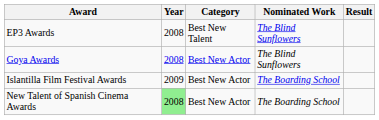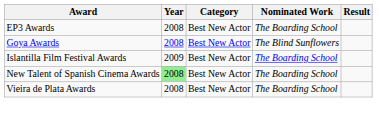EP3 Awards | Category: Best New Talent -> Best New Actor
EP3 Awards | Nominated Work: The Blind Sunflowers -> The Boarding School
+ row: Vieira de Plata Awards | 2008 | Best New Actor | The Boarding School
